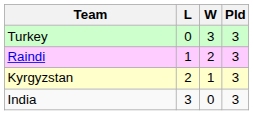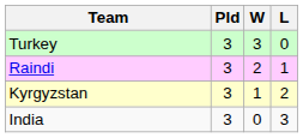columns swapped: Pld <-> L
